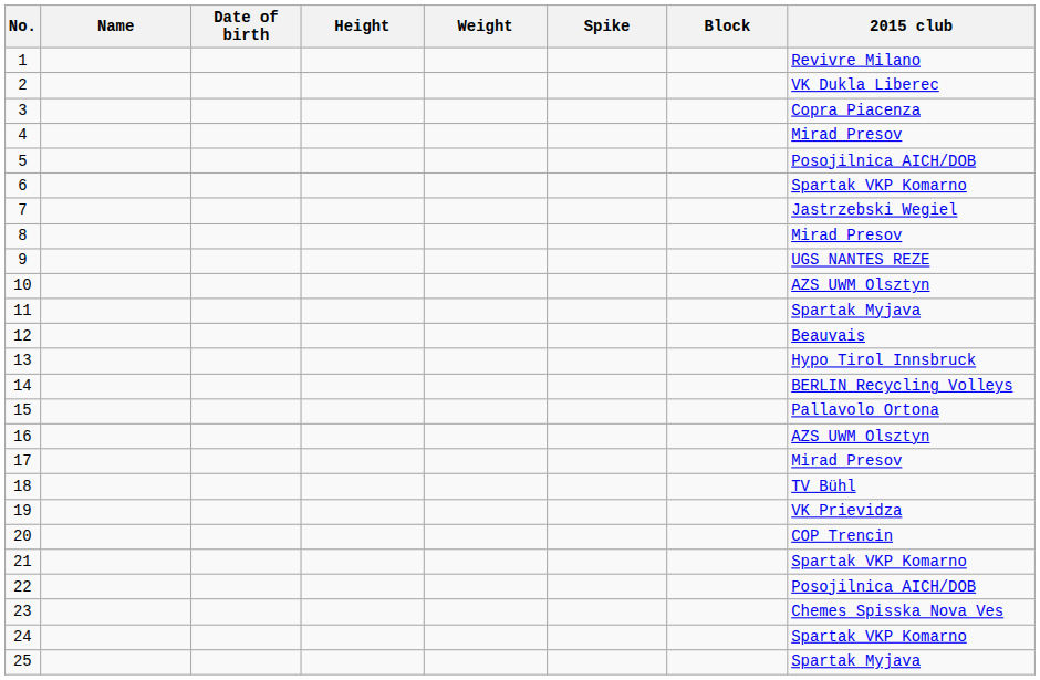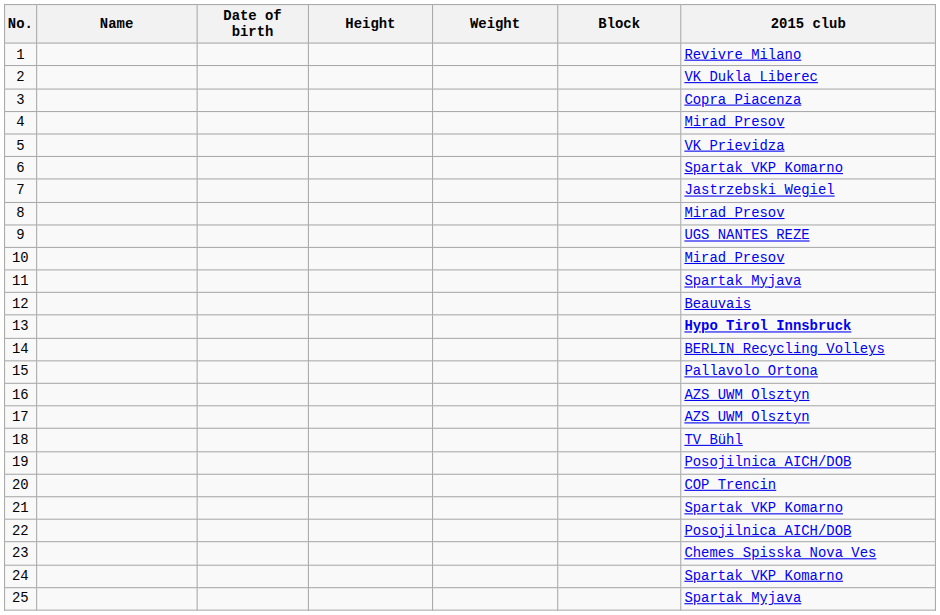- column: Spike
5 | 2015 club: Posojilnica AICH/DOB -> VK Prievidza
10 | 2015 club: AZS UWM Olsztyn -> Mirad Presov
13 | 2015 club: normal -> bold
17 | 2015 club: Mirad Presov -> AZS UWM Olsztyn
19 | 2015 club: VK Prievidza -> Posojilnica AICH/DOB
